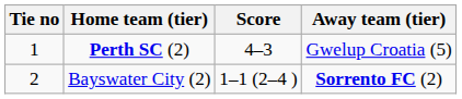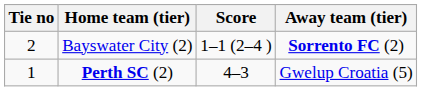rows swapped: Perth SC (2) <-> Bayswater City (2)
